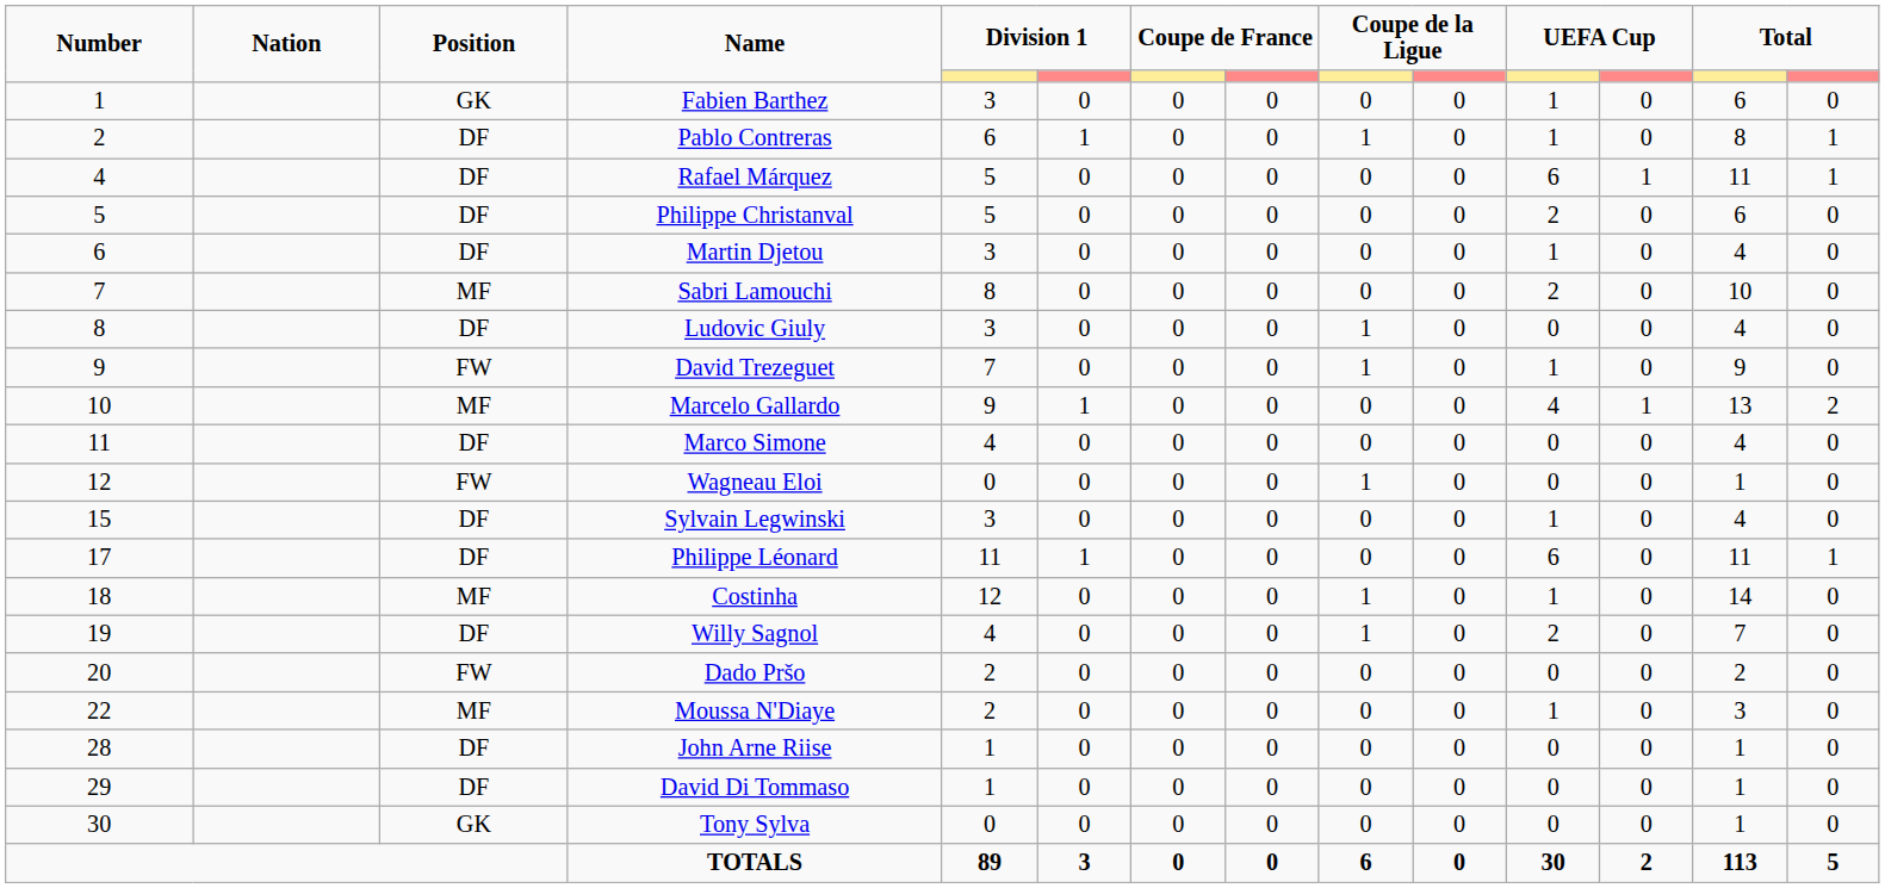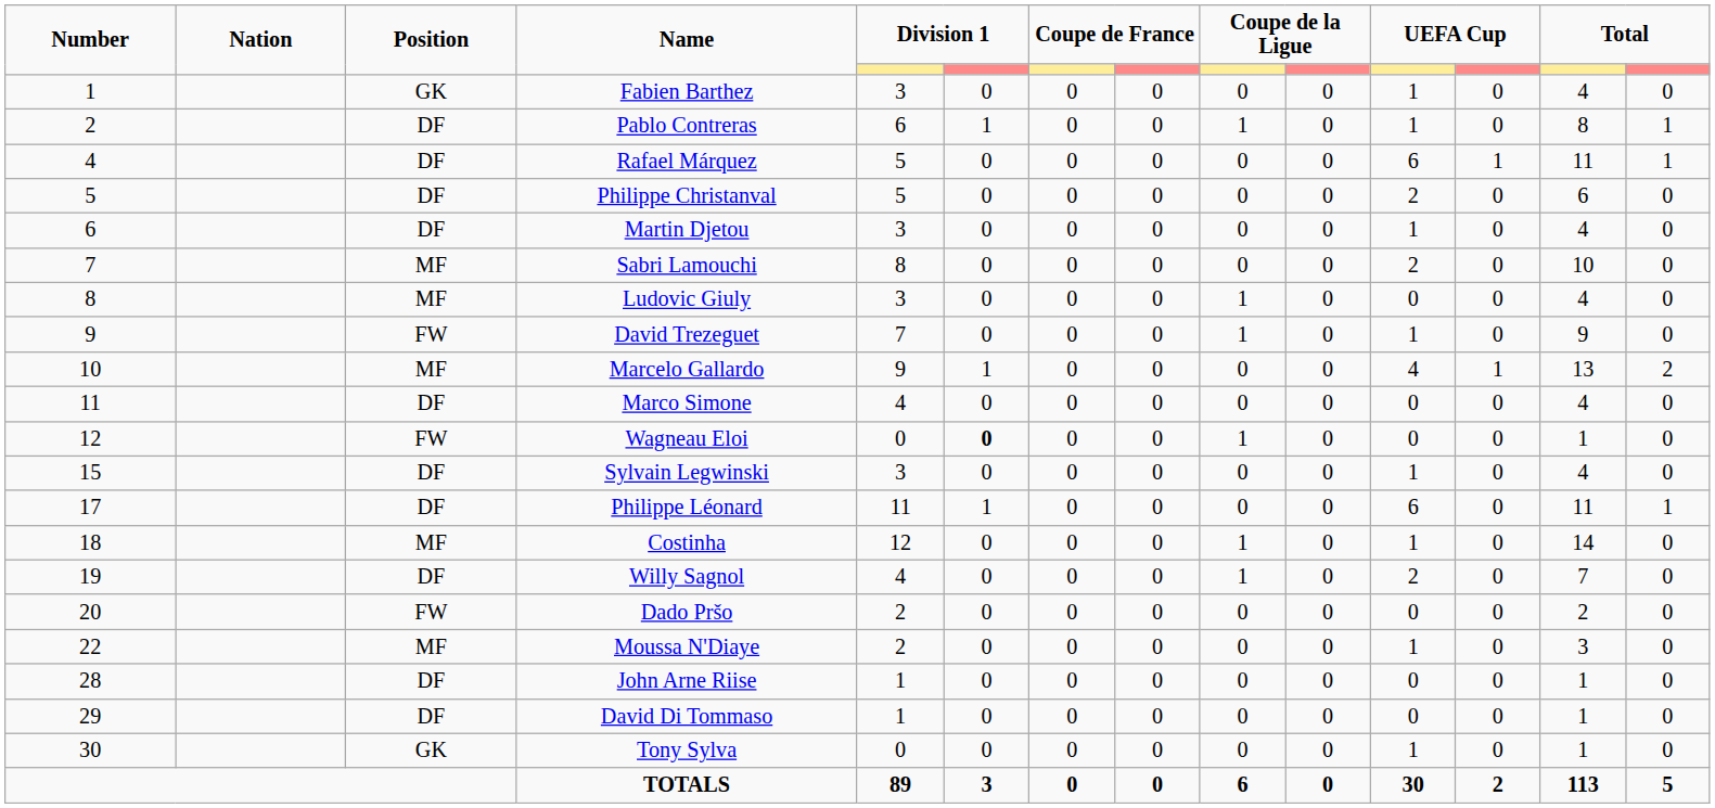Fabien Barthez | column 13: 6 -> 4
Ludovic Giuly | Position: DF -> MF
Wagneau Eloi | column 6: normal -> bold
Tony Sylva | column 11: 0 -> 1
